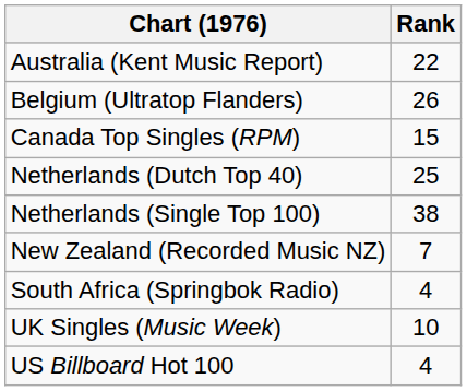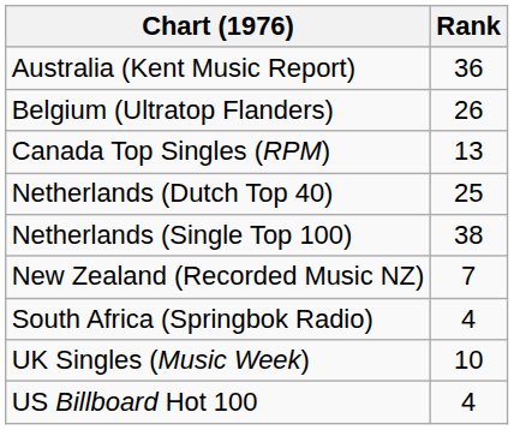Australia (Kent Music Report) | Rank: 22 -> 36
Canada Top Singles (RPM) | Rank: 15 -> 13
